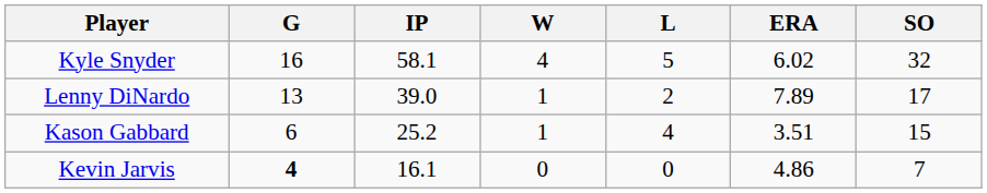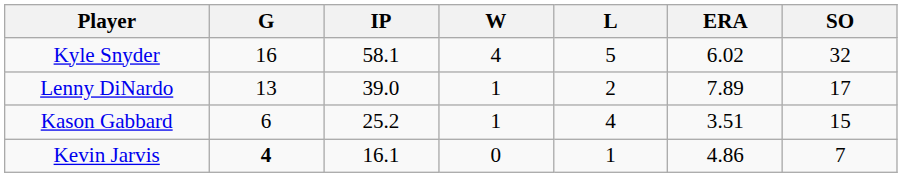Kevin Jarvis | L: 0 -> 1
